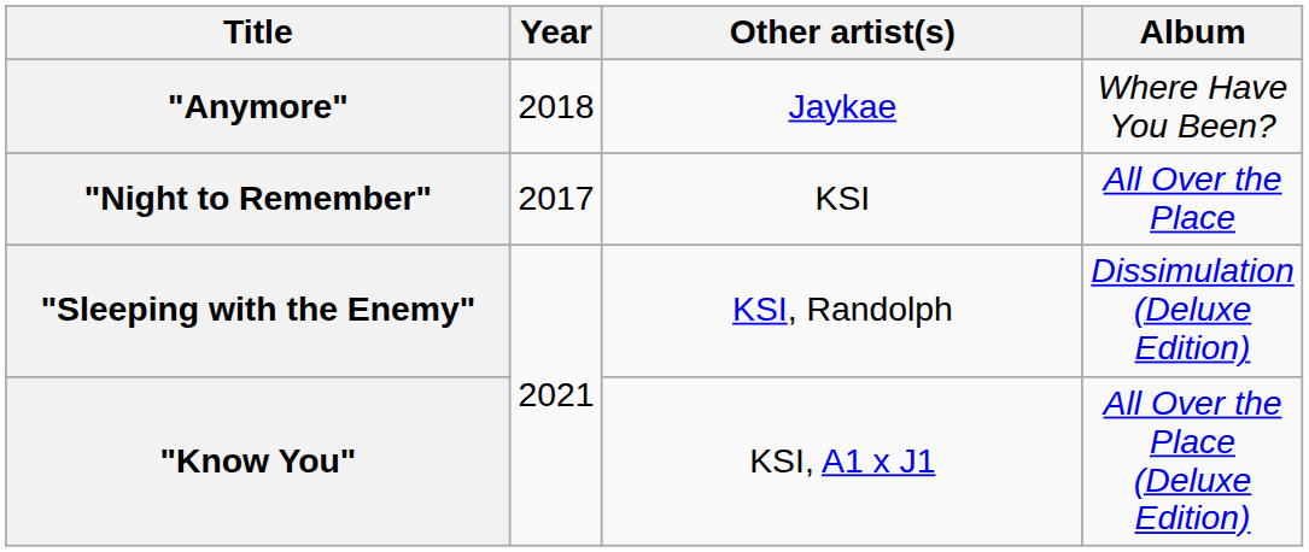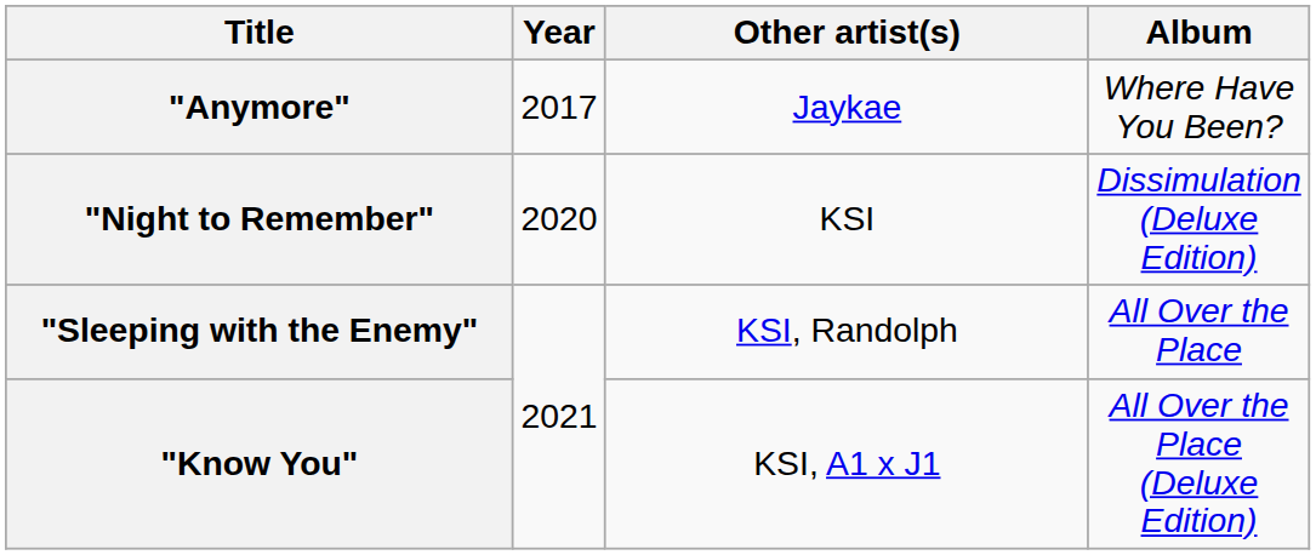"Anymore" | Year: 2018 -> 2017
"Night to Remember" | Year: 2017 -> 2020
"Night to Remember" | Album: All Over the Place -> Dissimulation (Deluxe Edition)
"Sleeping with the Enemy" | Album: Dissimulation (Deluxe Edition) -> All Over the Place
